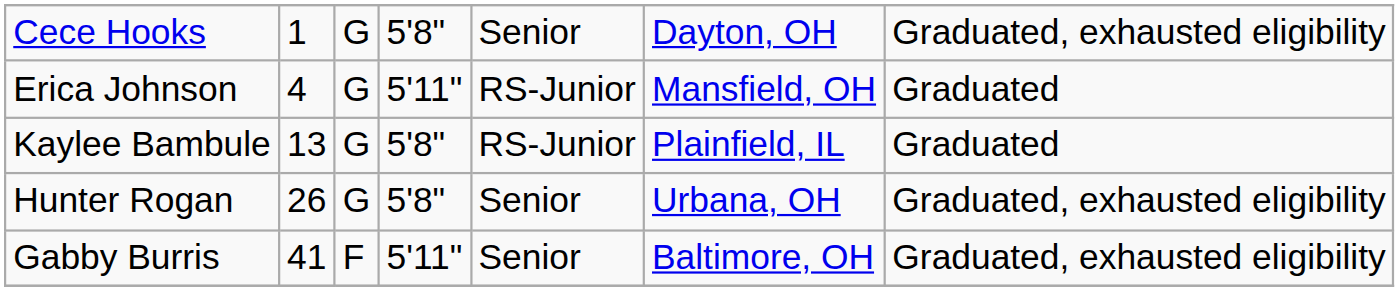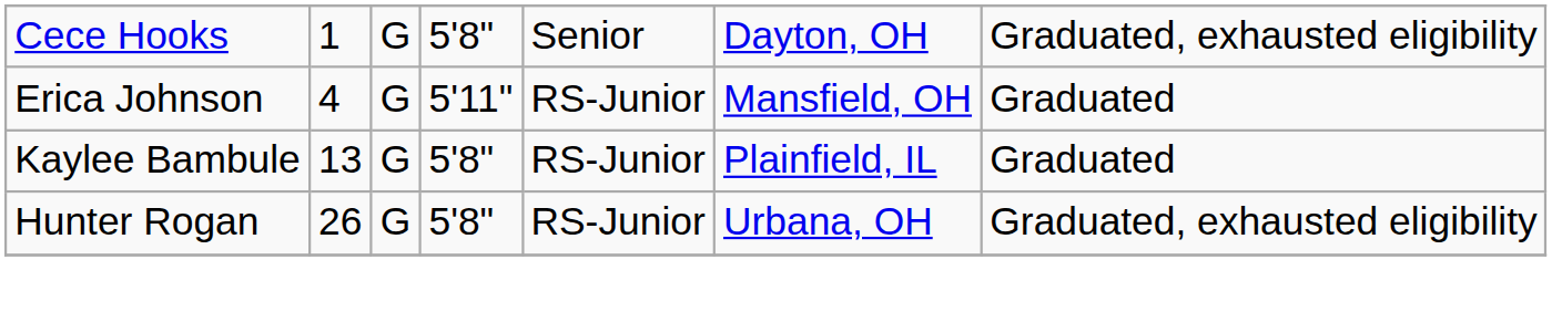Hunter Rogan | column 5: Senior -> RS-Junior
- row: Gabby Burris | 41 | F | 5'11" | Senior | Baltimore, OH | Graduated, exhausted eligibility
